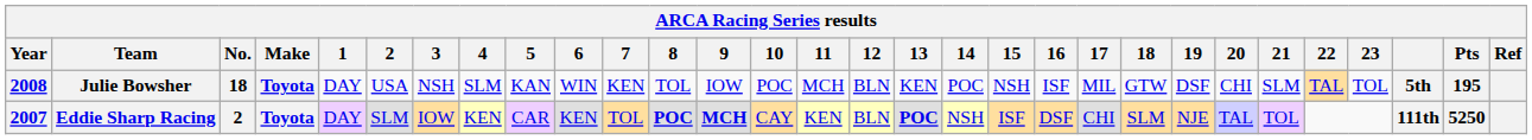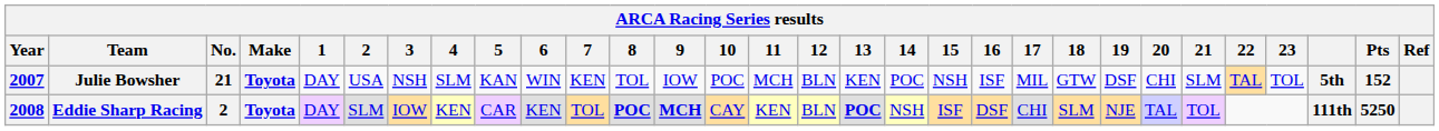Julie Bowsher | Year: 2008 -> 2007
Julie Bowsher | No.: 18 -> 21
Julie Bowsher | Pts: 195 -> 152
Eddie Sharp Racing | Year: 2007 -> 2008
